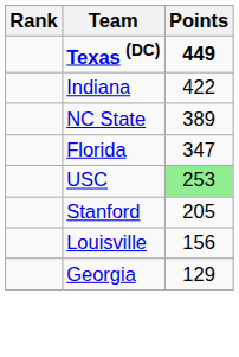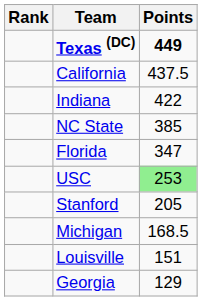+ row: California | 437.5
NC State | Points: 389 -> 385
+ row: Michigan | 168.5
Louisville | Points: 156 -> 151
